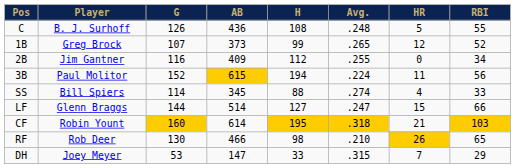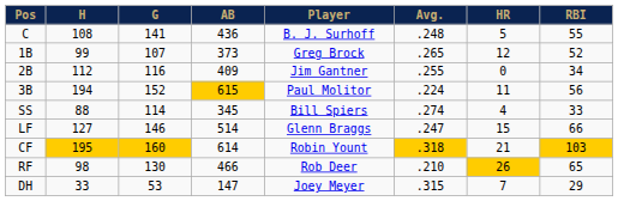columns swapped: Player <-> H
C | G: 126 -> 141
LF | G: 144 -> 146
